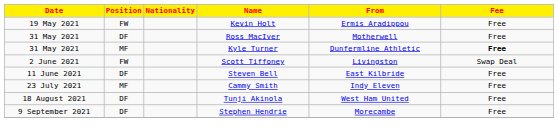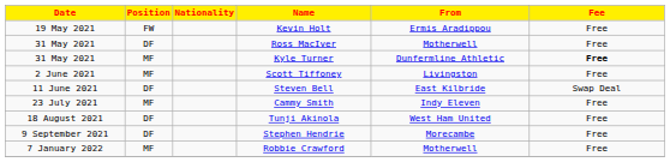Scott Tiffoney | Position: FW -> MF
Scott Tiffoney | Fee: Swap Deal -> Free
Steven Bell | Fee: Free -> Swap Deal
+ row: 7 January 2022 | MF | Robbie Crawford | Motherwell | Free
